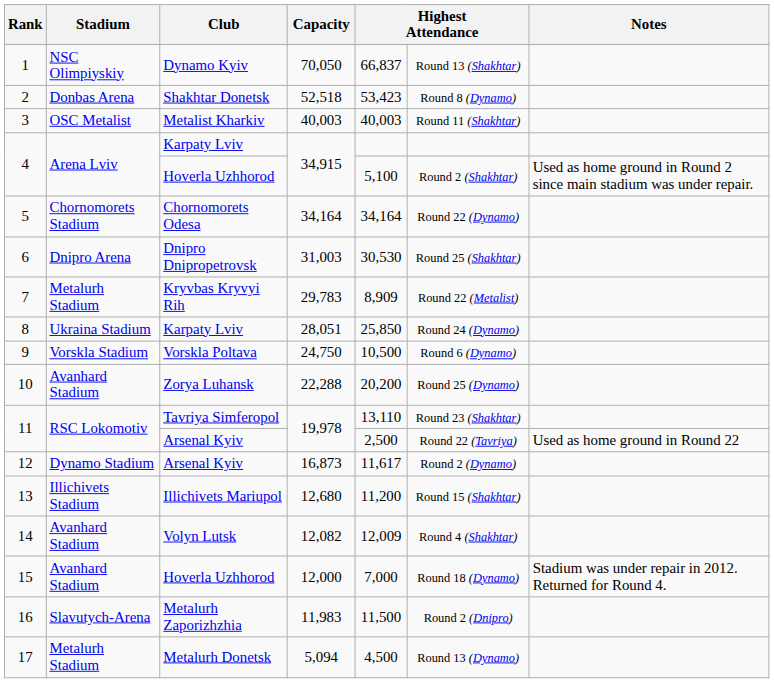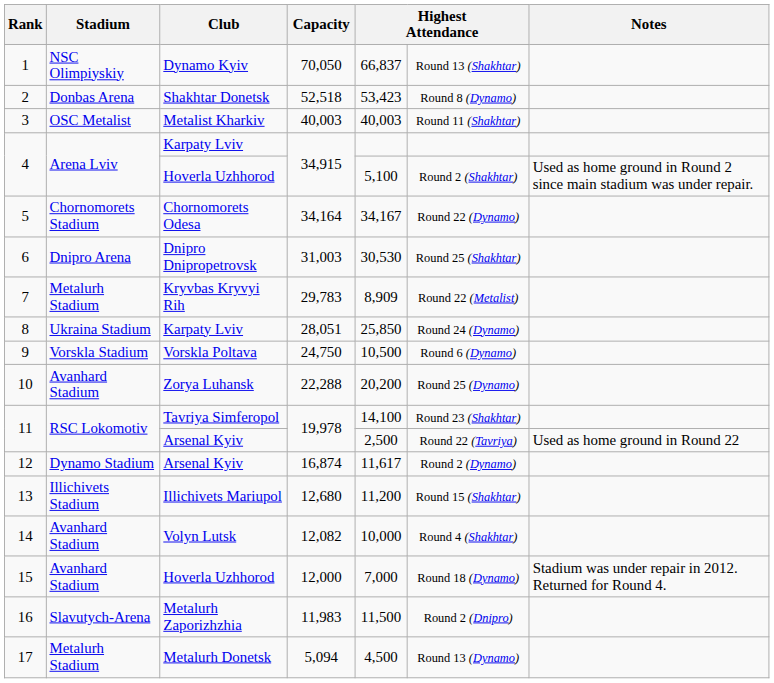5 | column 5: 34,164 -> 34,167
11 / Tavriya Simferopol | column 5: 13,110 -> 14,100
12 | Capacity: 16,873 -> 16,874
14 | column 5: 12,009 -> 10,000
